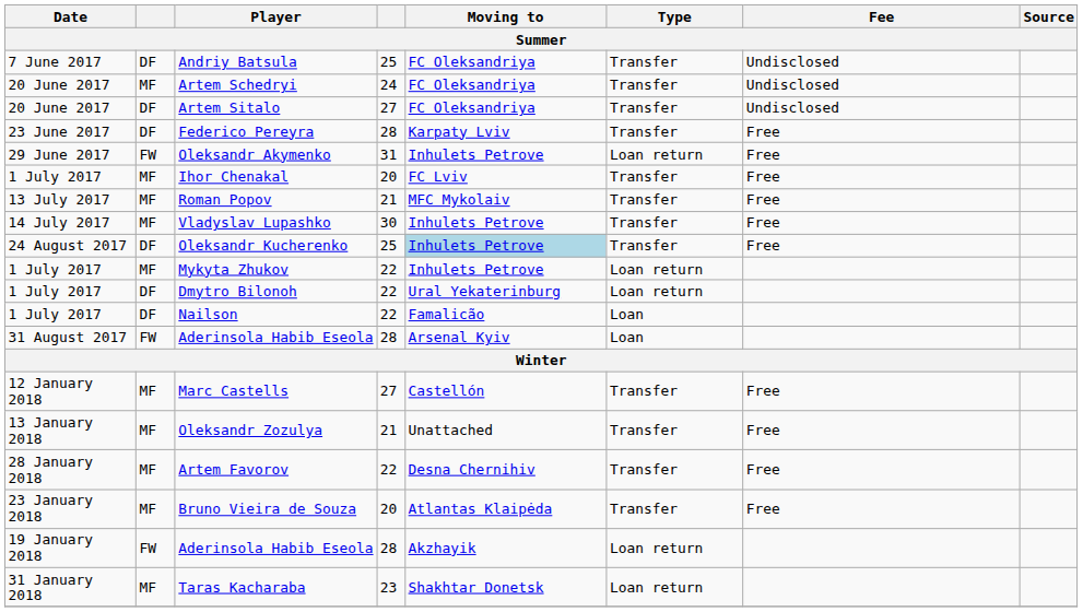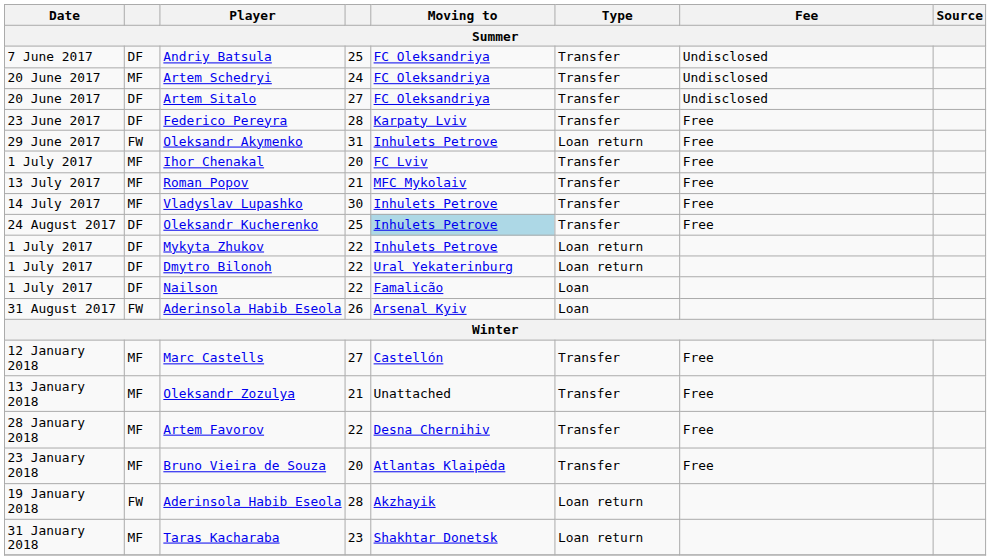Mykyta Zhukov | column 2: MF -> DF
31 August 2017 / Aderinsola Habib Eseola | column 4: 28 -> 26
